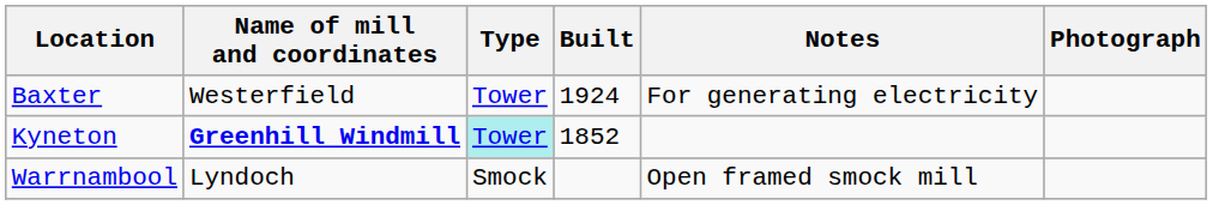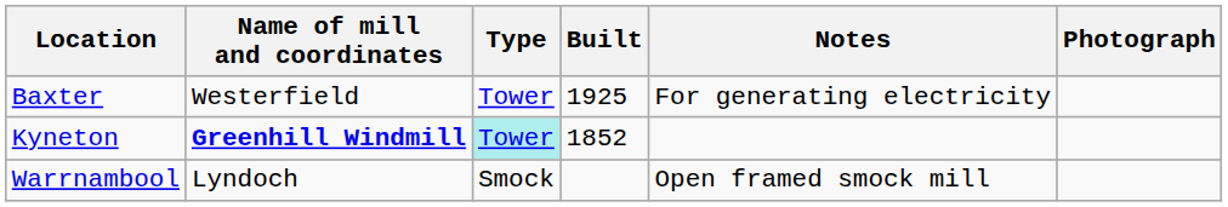Baxter | Built: 1924 -> 1925
